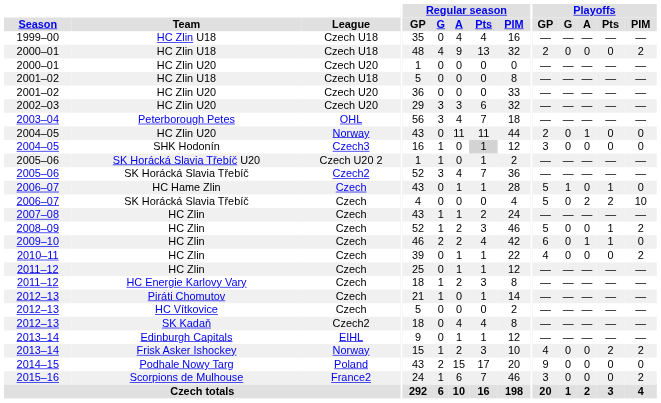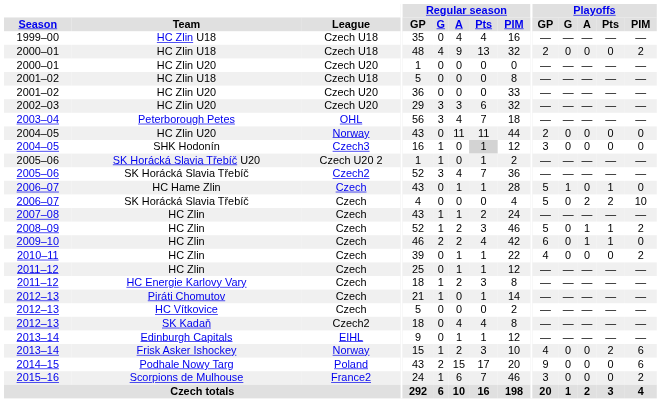2004–05 / HC Zlin U20 | Playoffs / A: 1 -> 0
2008–09 | Playoffs / A: 0 -> 1
2013–14 / Frisk Asker Ishockey | Playoffs / PIM: 2 -> 6
2014–15 | Playoffs / PIM: 0 -> 6
